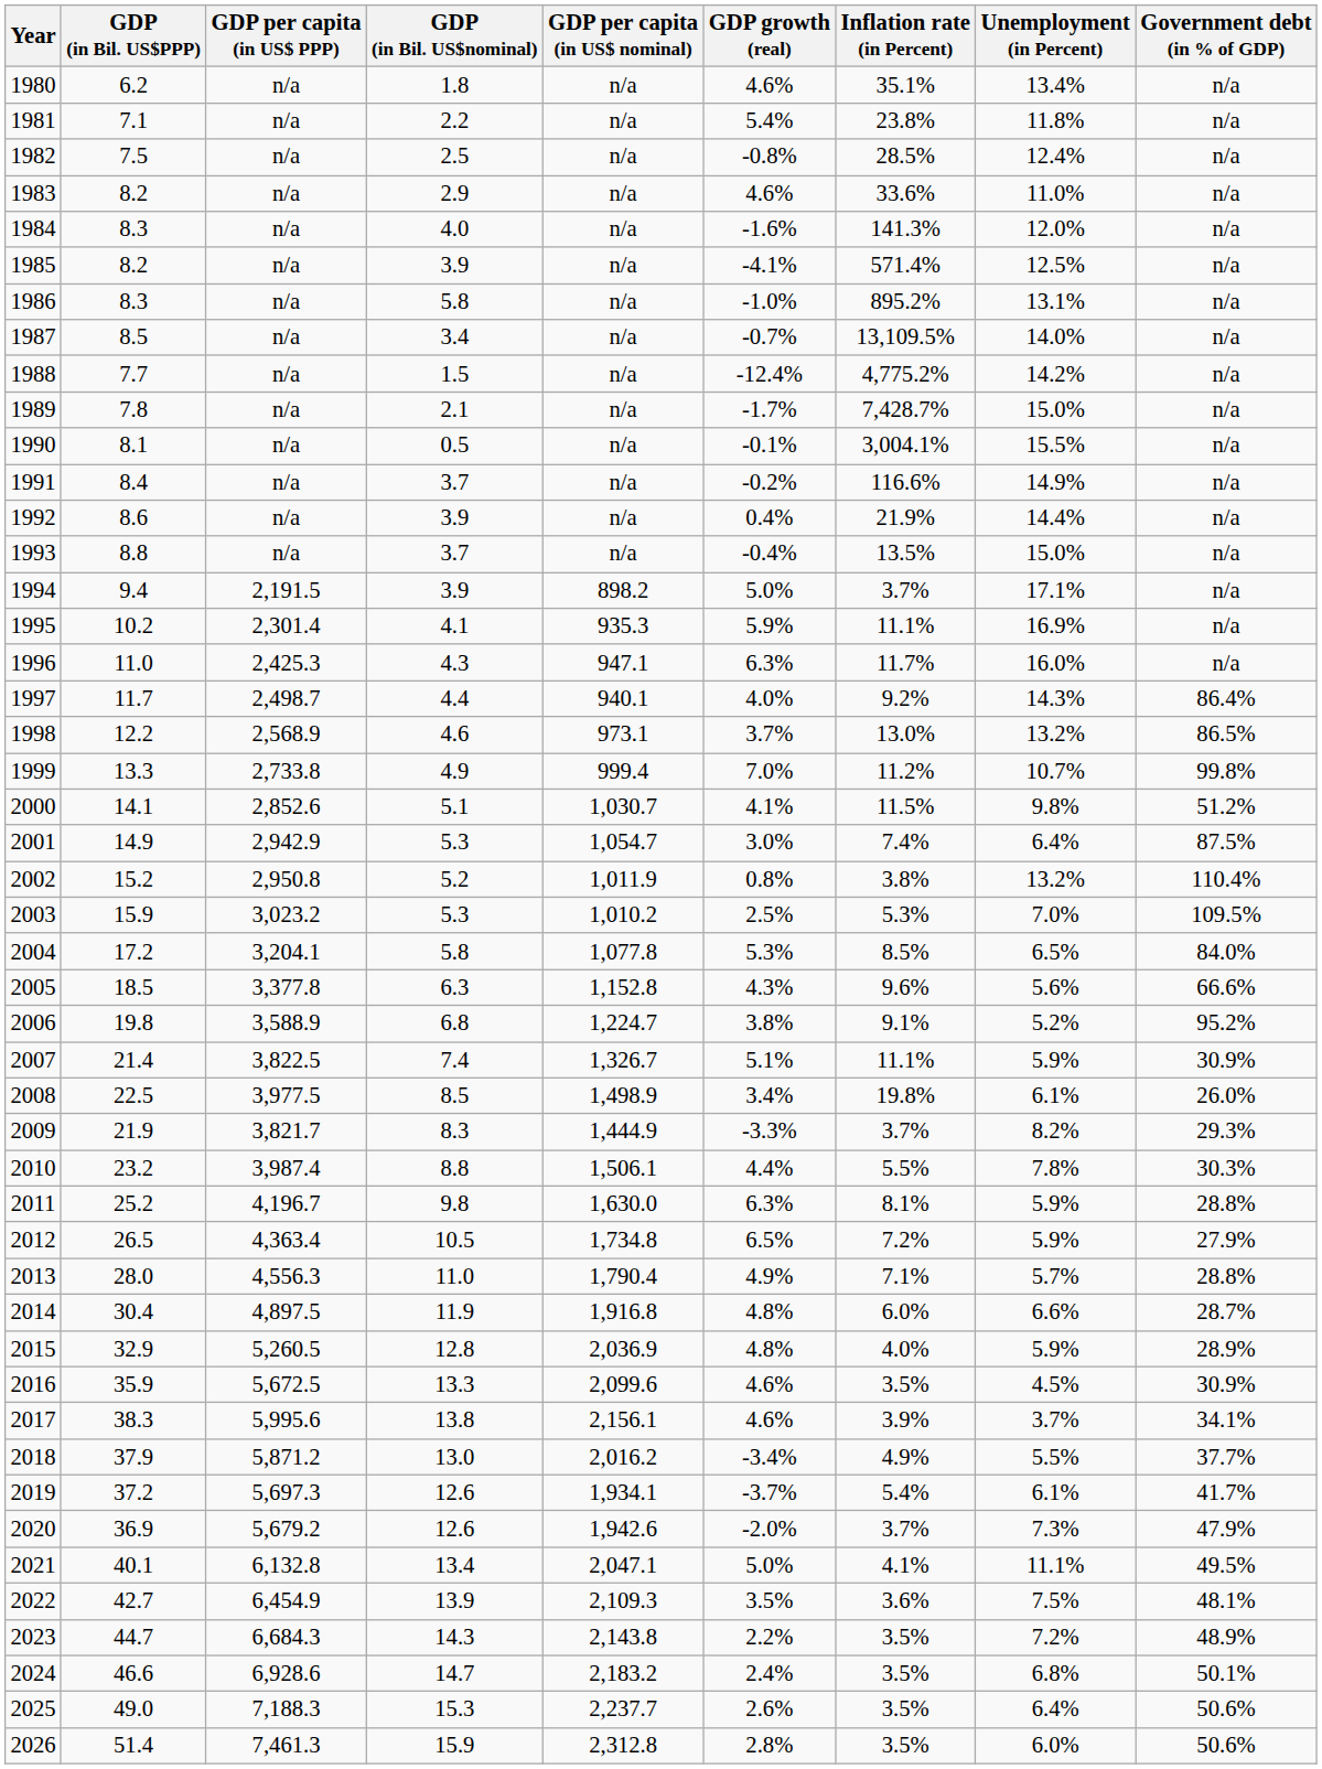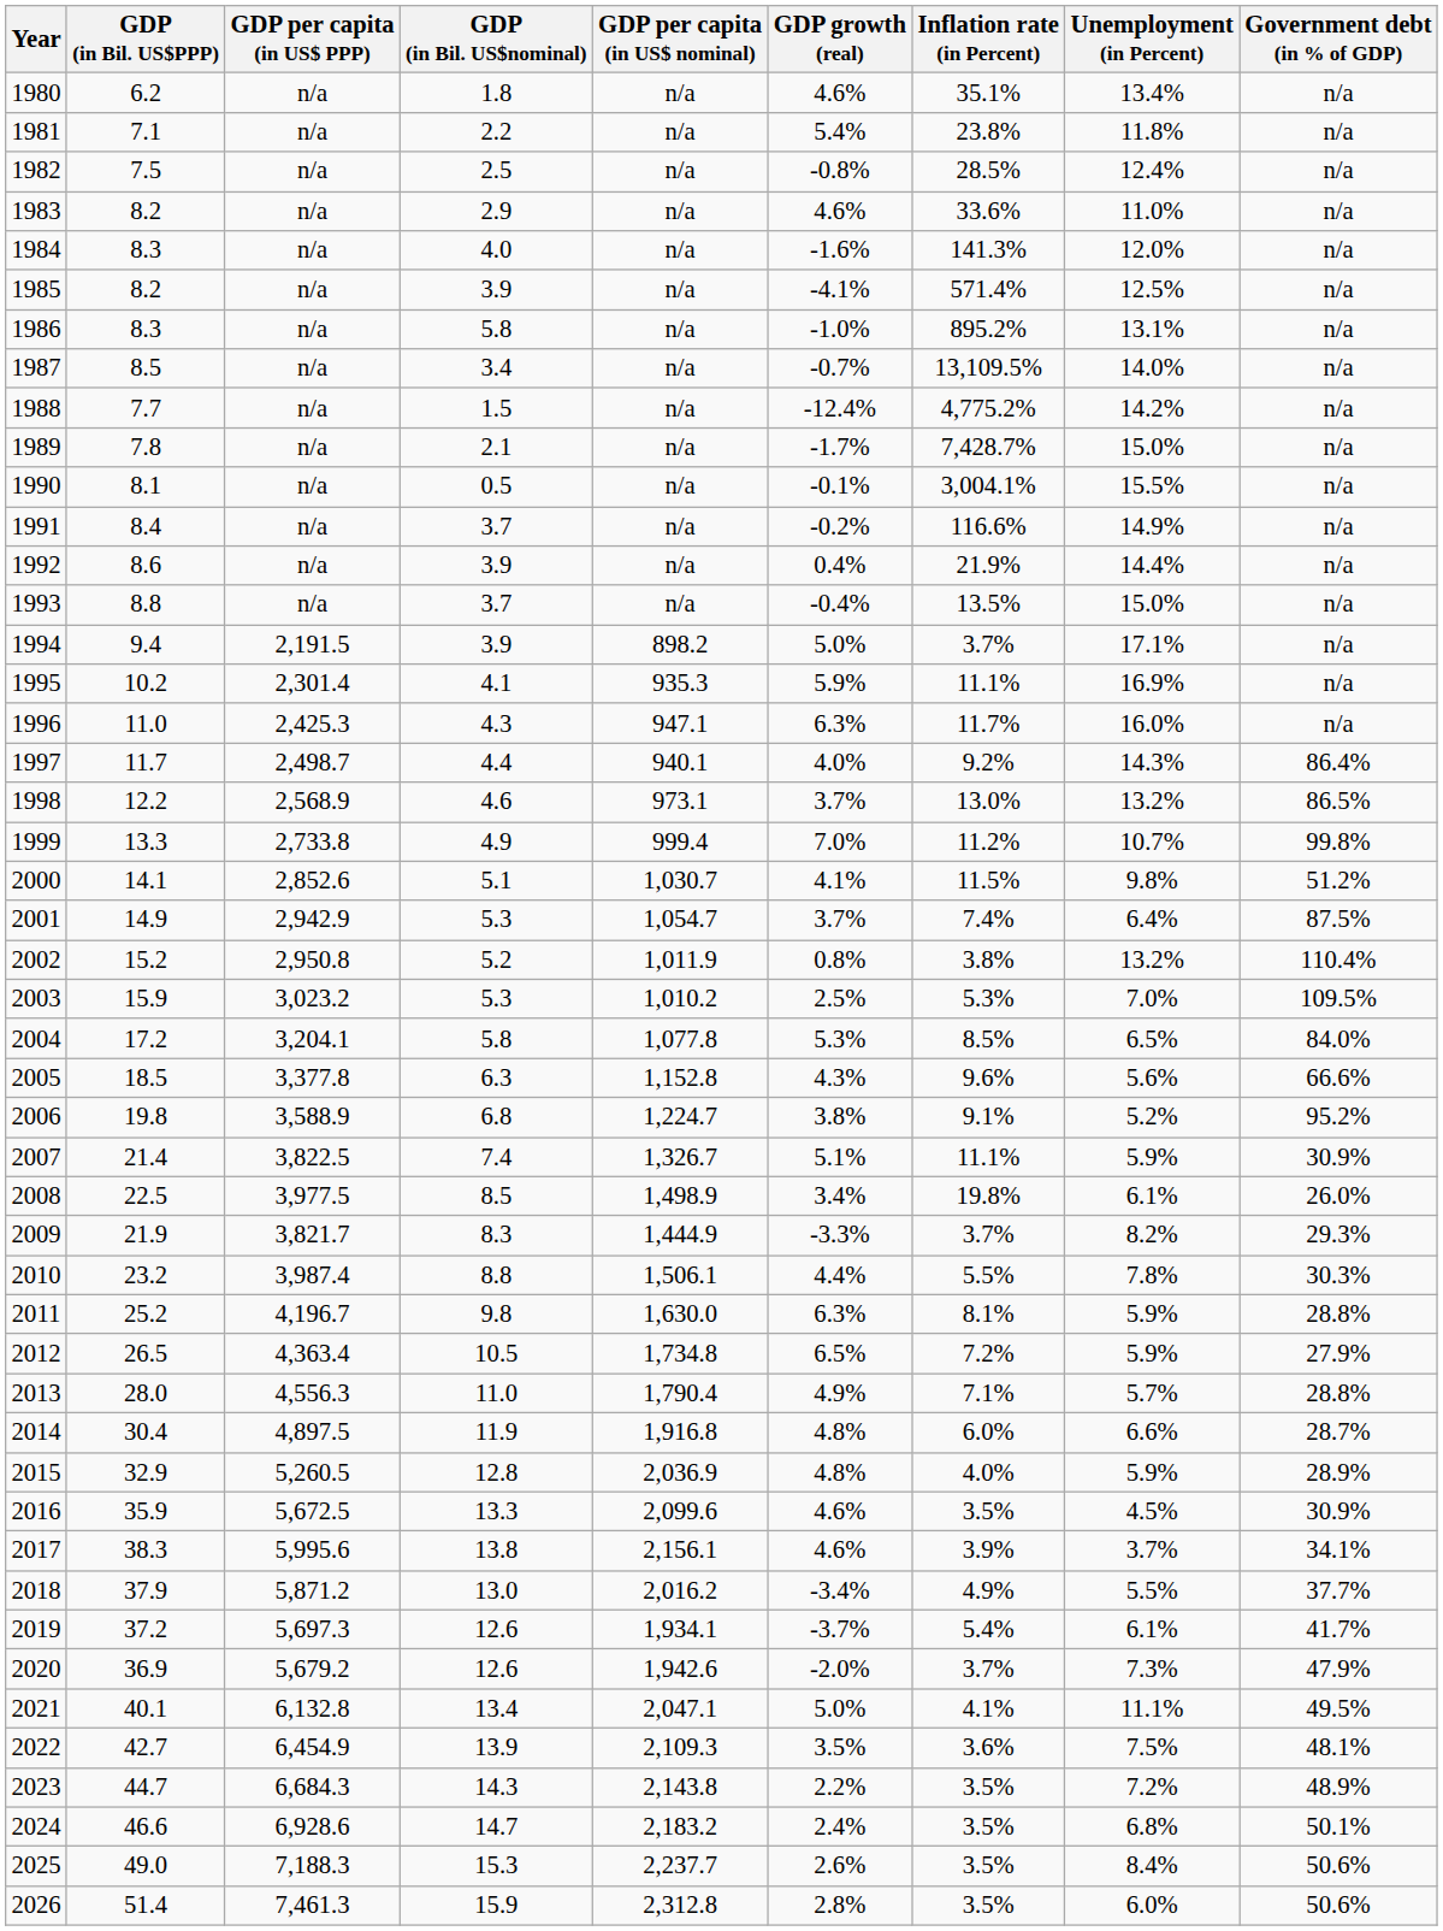2001 | GDP growth (real): 3.0% -> 3.7%
2025 | Unemployment (in Percent): 6.4% -> 8.4%
